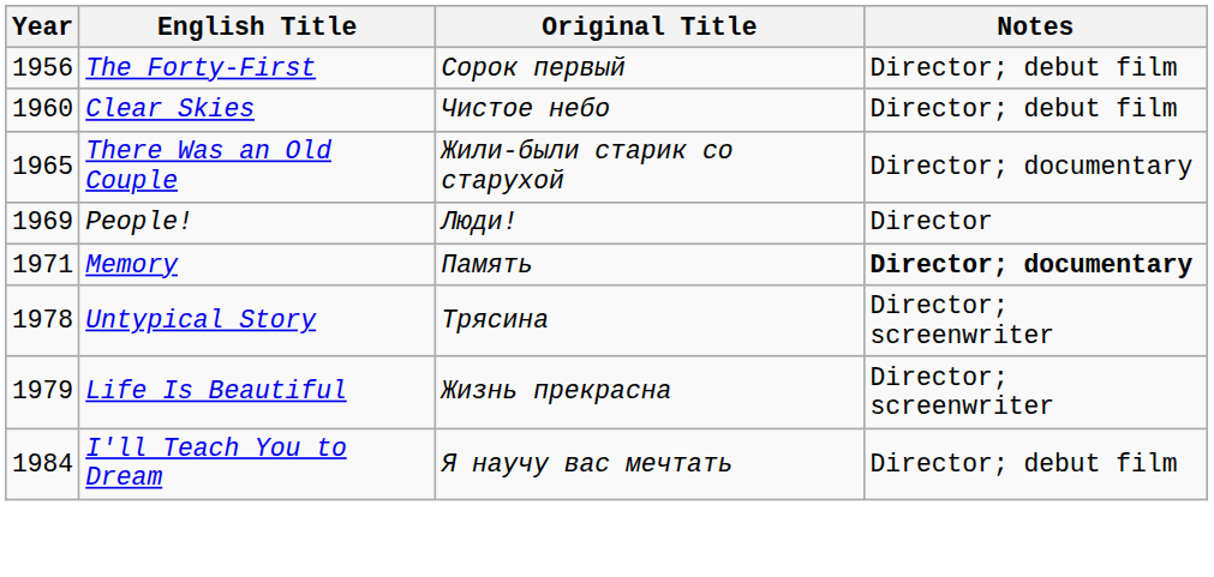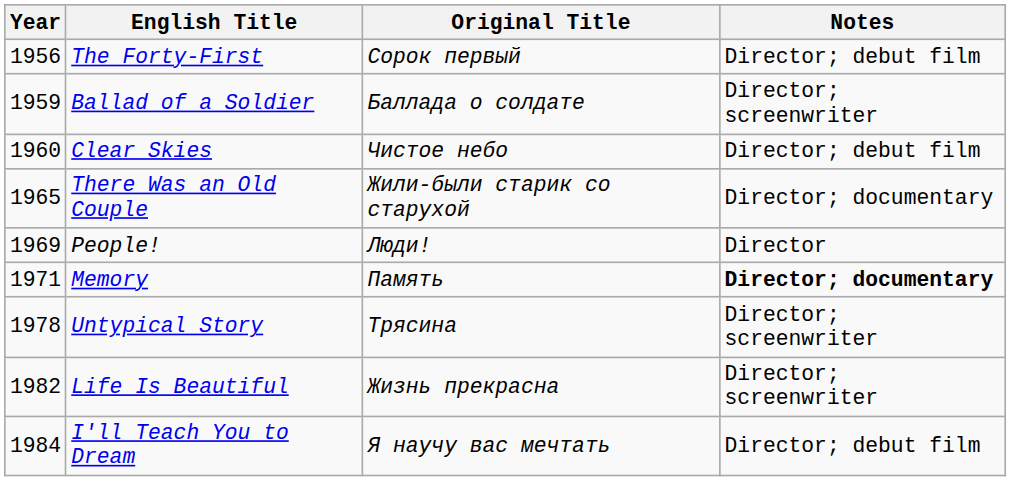+ row: 1959 | Ballad of a Soldier | Баллада о солдате | Director; screenwriter
Life Is Beautiful | Year: 1979 -> 1982
